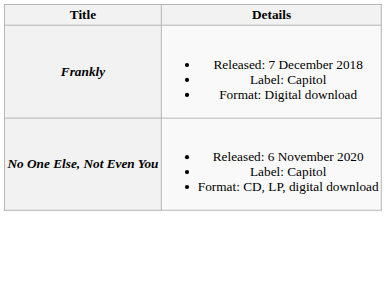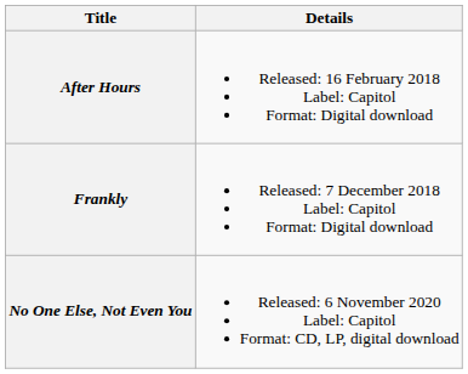+ row: After Hours | Released: 16 February 2018 Label: Capitol Format: Digital download
